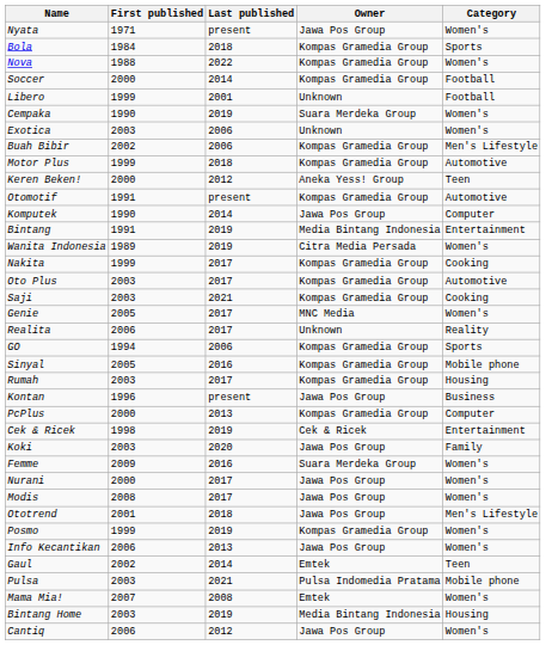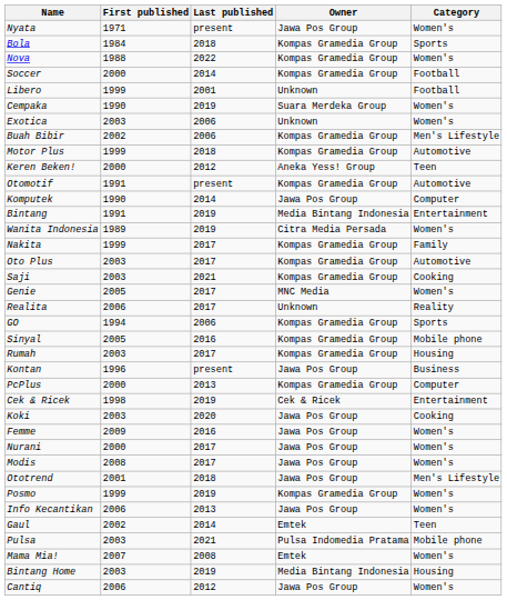Nakita | Category: Cooking -> Family
Koki | Category: Family -> Cooking
Femme | Owner: Suara Merdeka Group -> Jawa Pos Group
